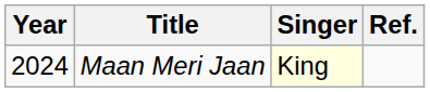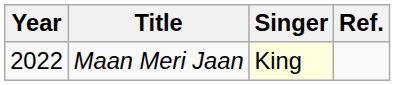Maan Meri Jaan | Year: 2024 -> 2022
